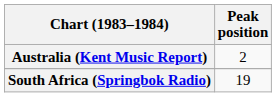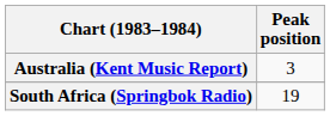Australia (Kent Music Report) | Peak position: 2 -> 3
